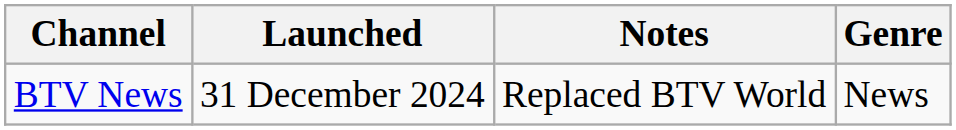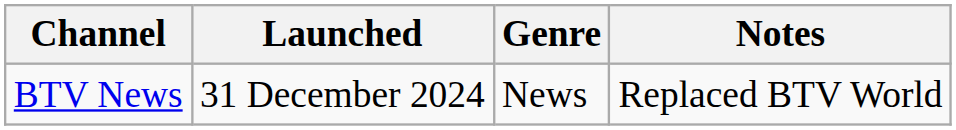columns swapped: Genre <-> Notes
